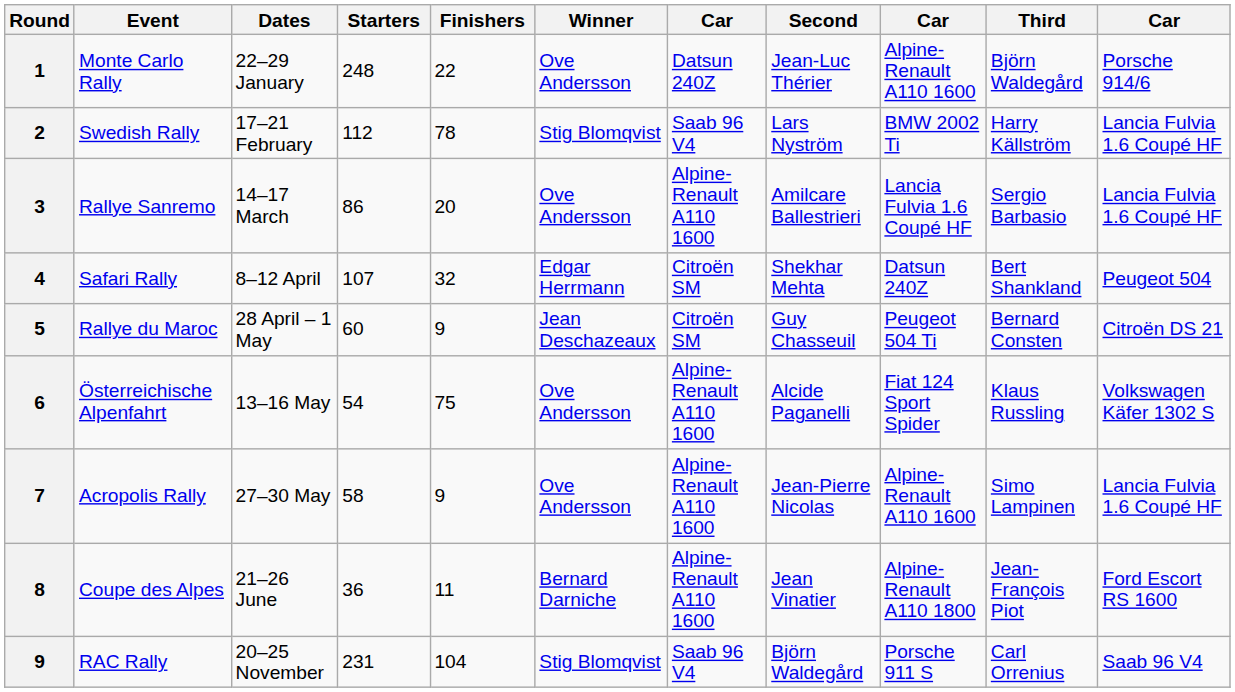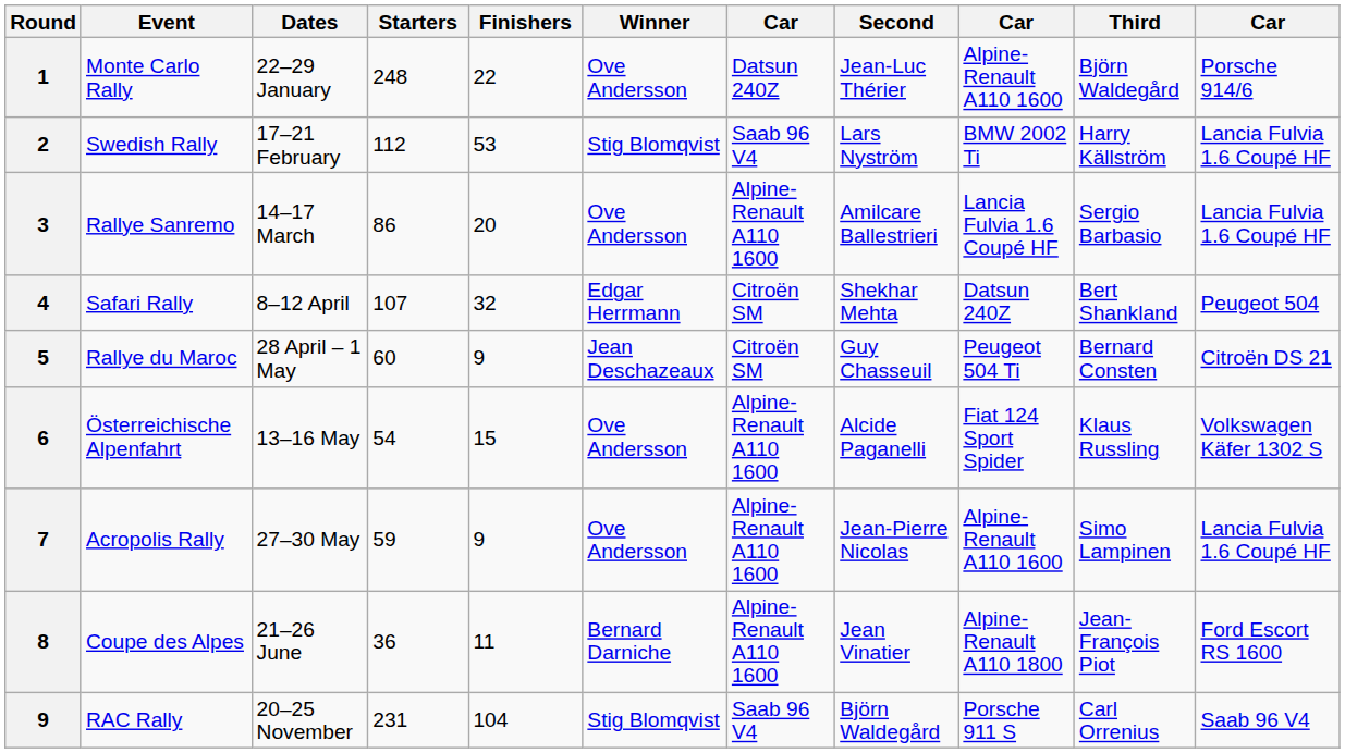Swedish Rally | Finishers: 78 -> 53
Österreichische Alpenfahrt | Finishers: 75 -> 15
Acropolis Rally | Starters: 58 -> 59
